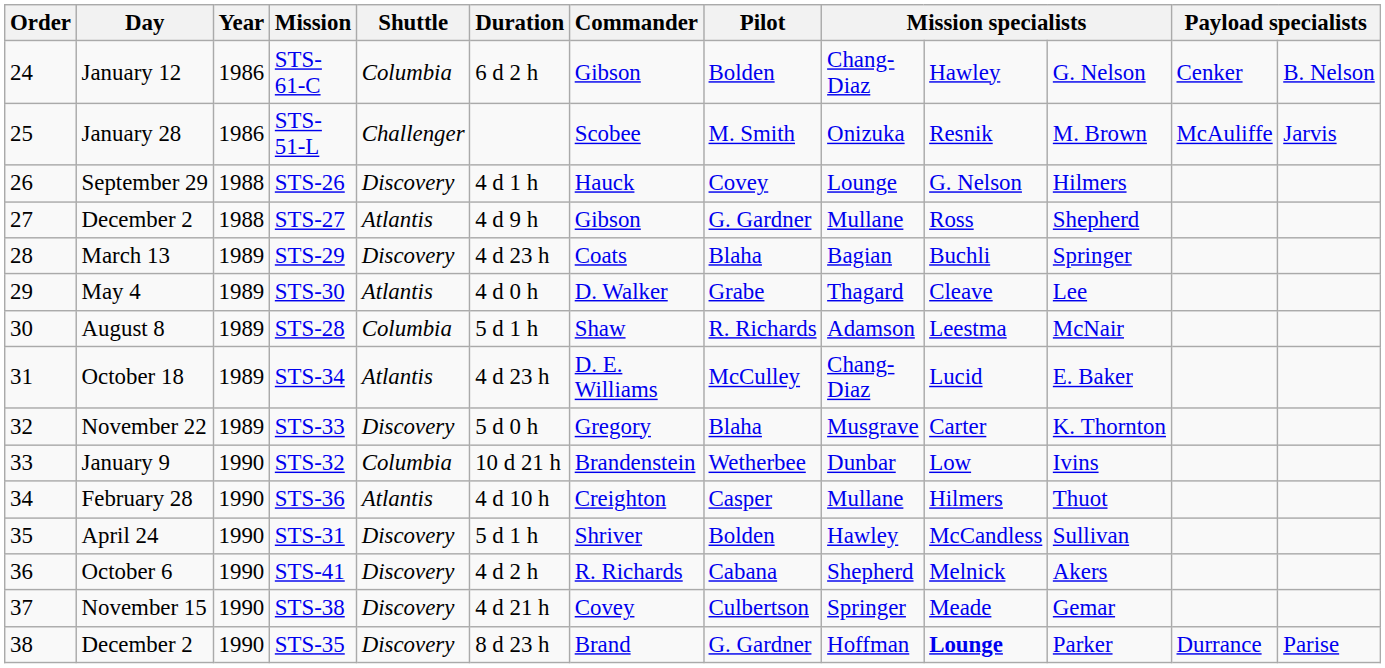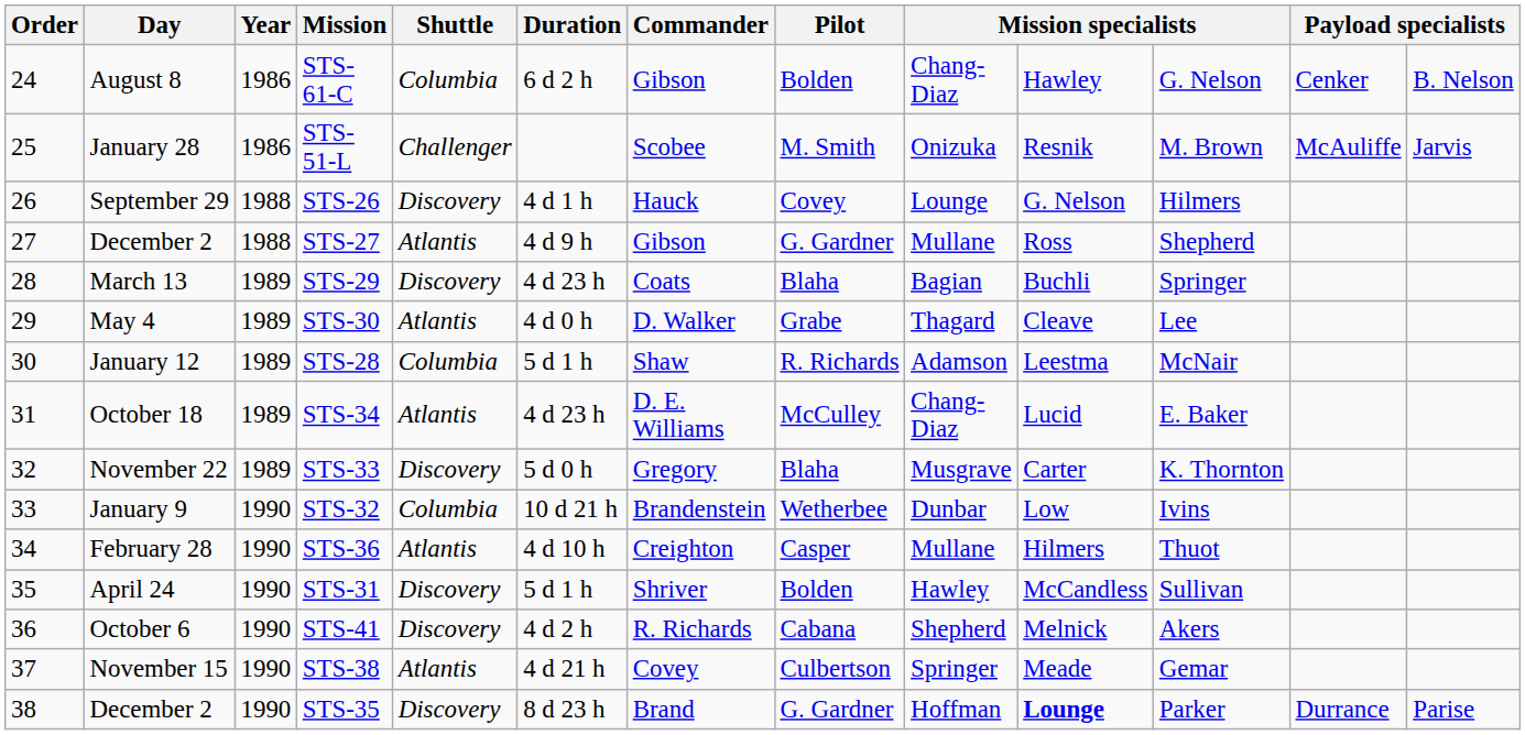STS-61-C | Day: January 12 -> August 8
STS-28 | Day: August 8 -> January 12
STS-38 | Shuttle: Discovery -> Atlantis
